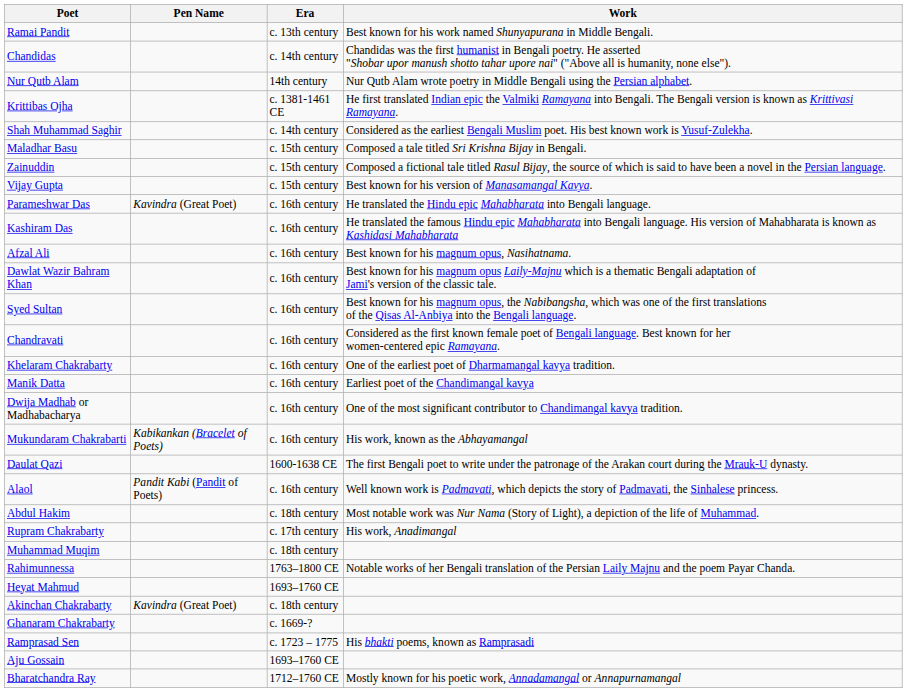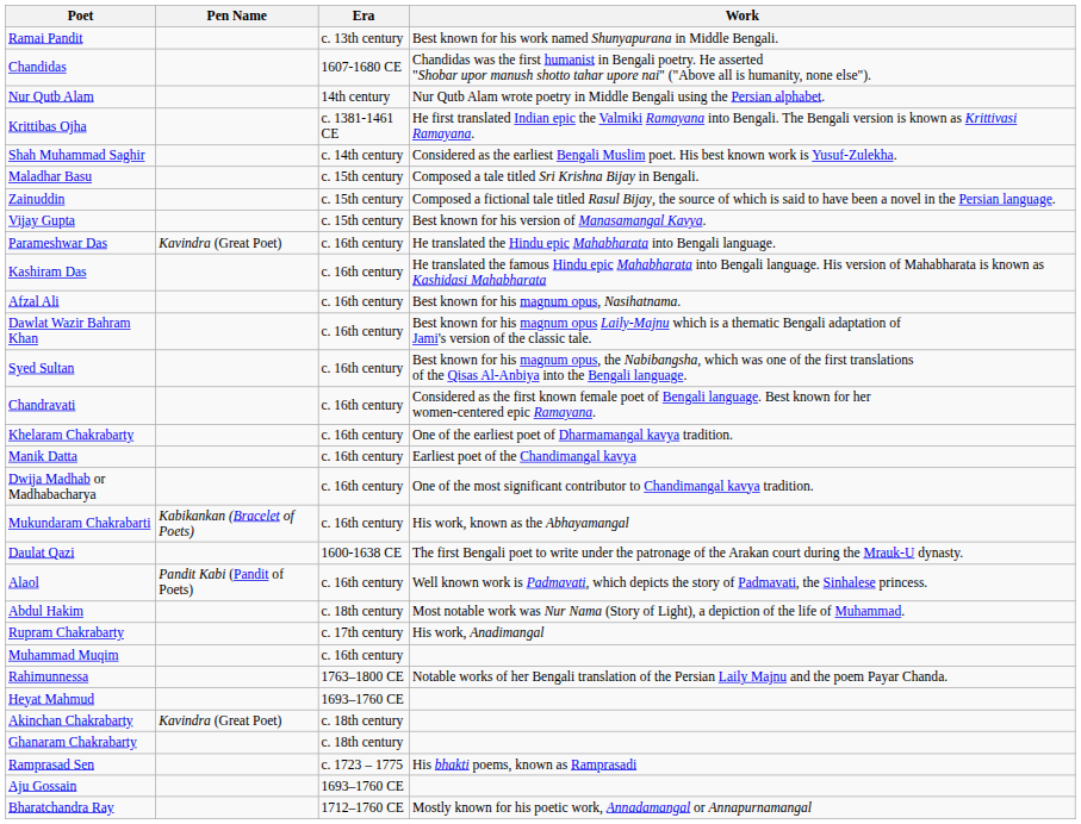Chandidas | Era: c. 14th century -> 1607-1680 CE
Muhammad Muqim | Era: c. 18th century -> c. 16th century
Ghanaram Chakrabarty | Era: c. 1669-? -> c. 18th century
